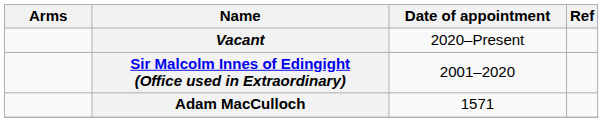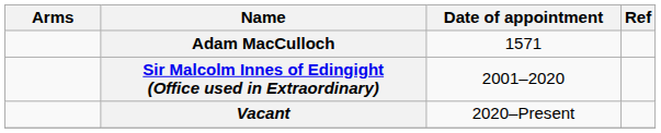rows swapped: Adam MacCulloch <-> Vacant
